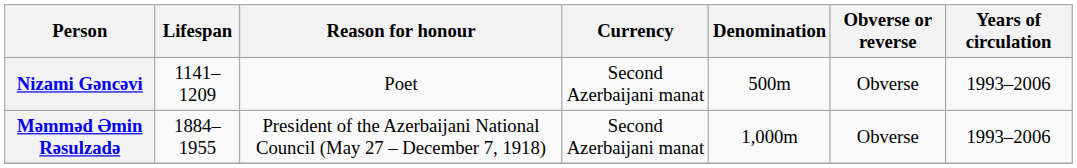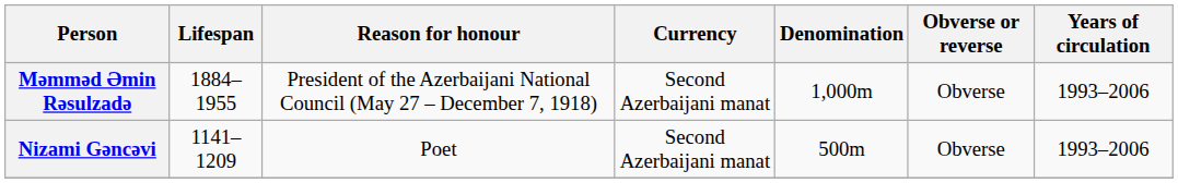rows swapped: Nizami Gəncəvi <-> Məmməd Əmin Rəsulzadə
